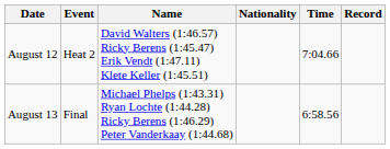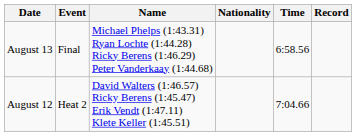rows swapped: August 12 <-> August 13
